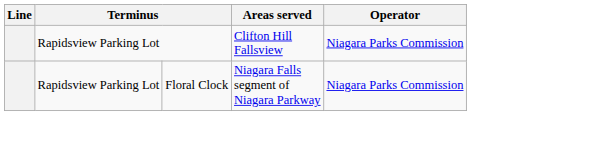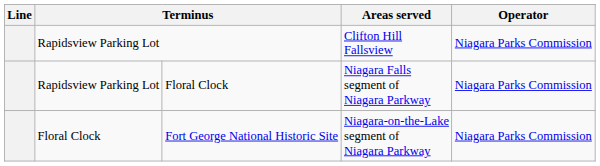+ row: Floral Clock | Fort George National Historic Site | Niagara-on-the-Lake segment of Niagara Parkway | Niagara Parks Commission
